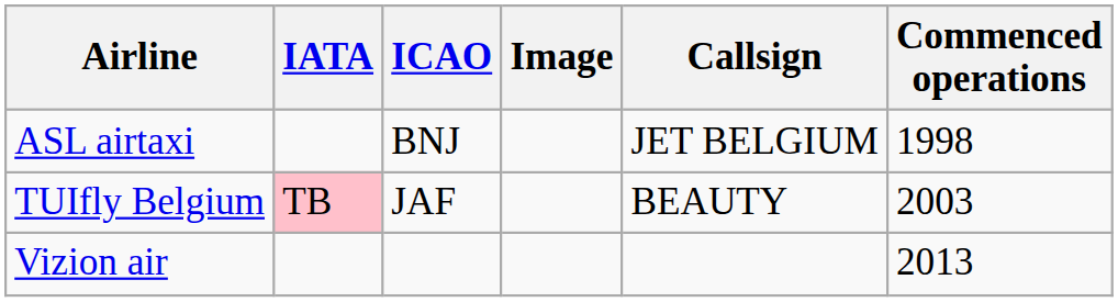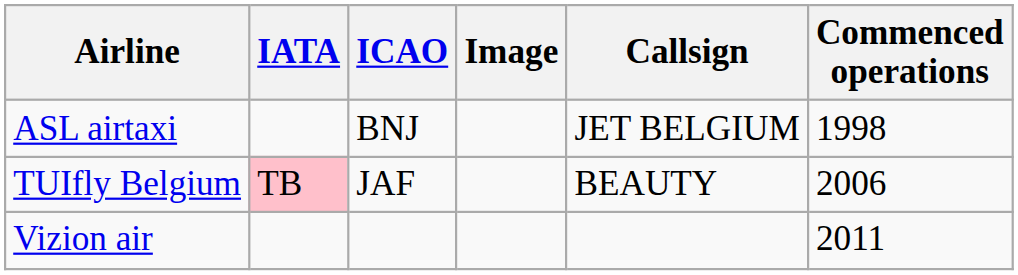TUIfly Belgium | Commenced operations: 2003 -> 2006
Vizion air | Commenced operations: 2013 -> 2011
